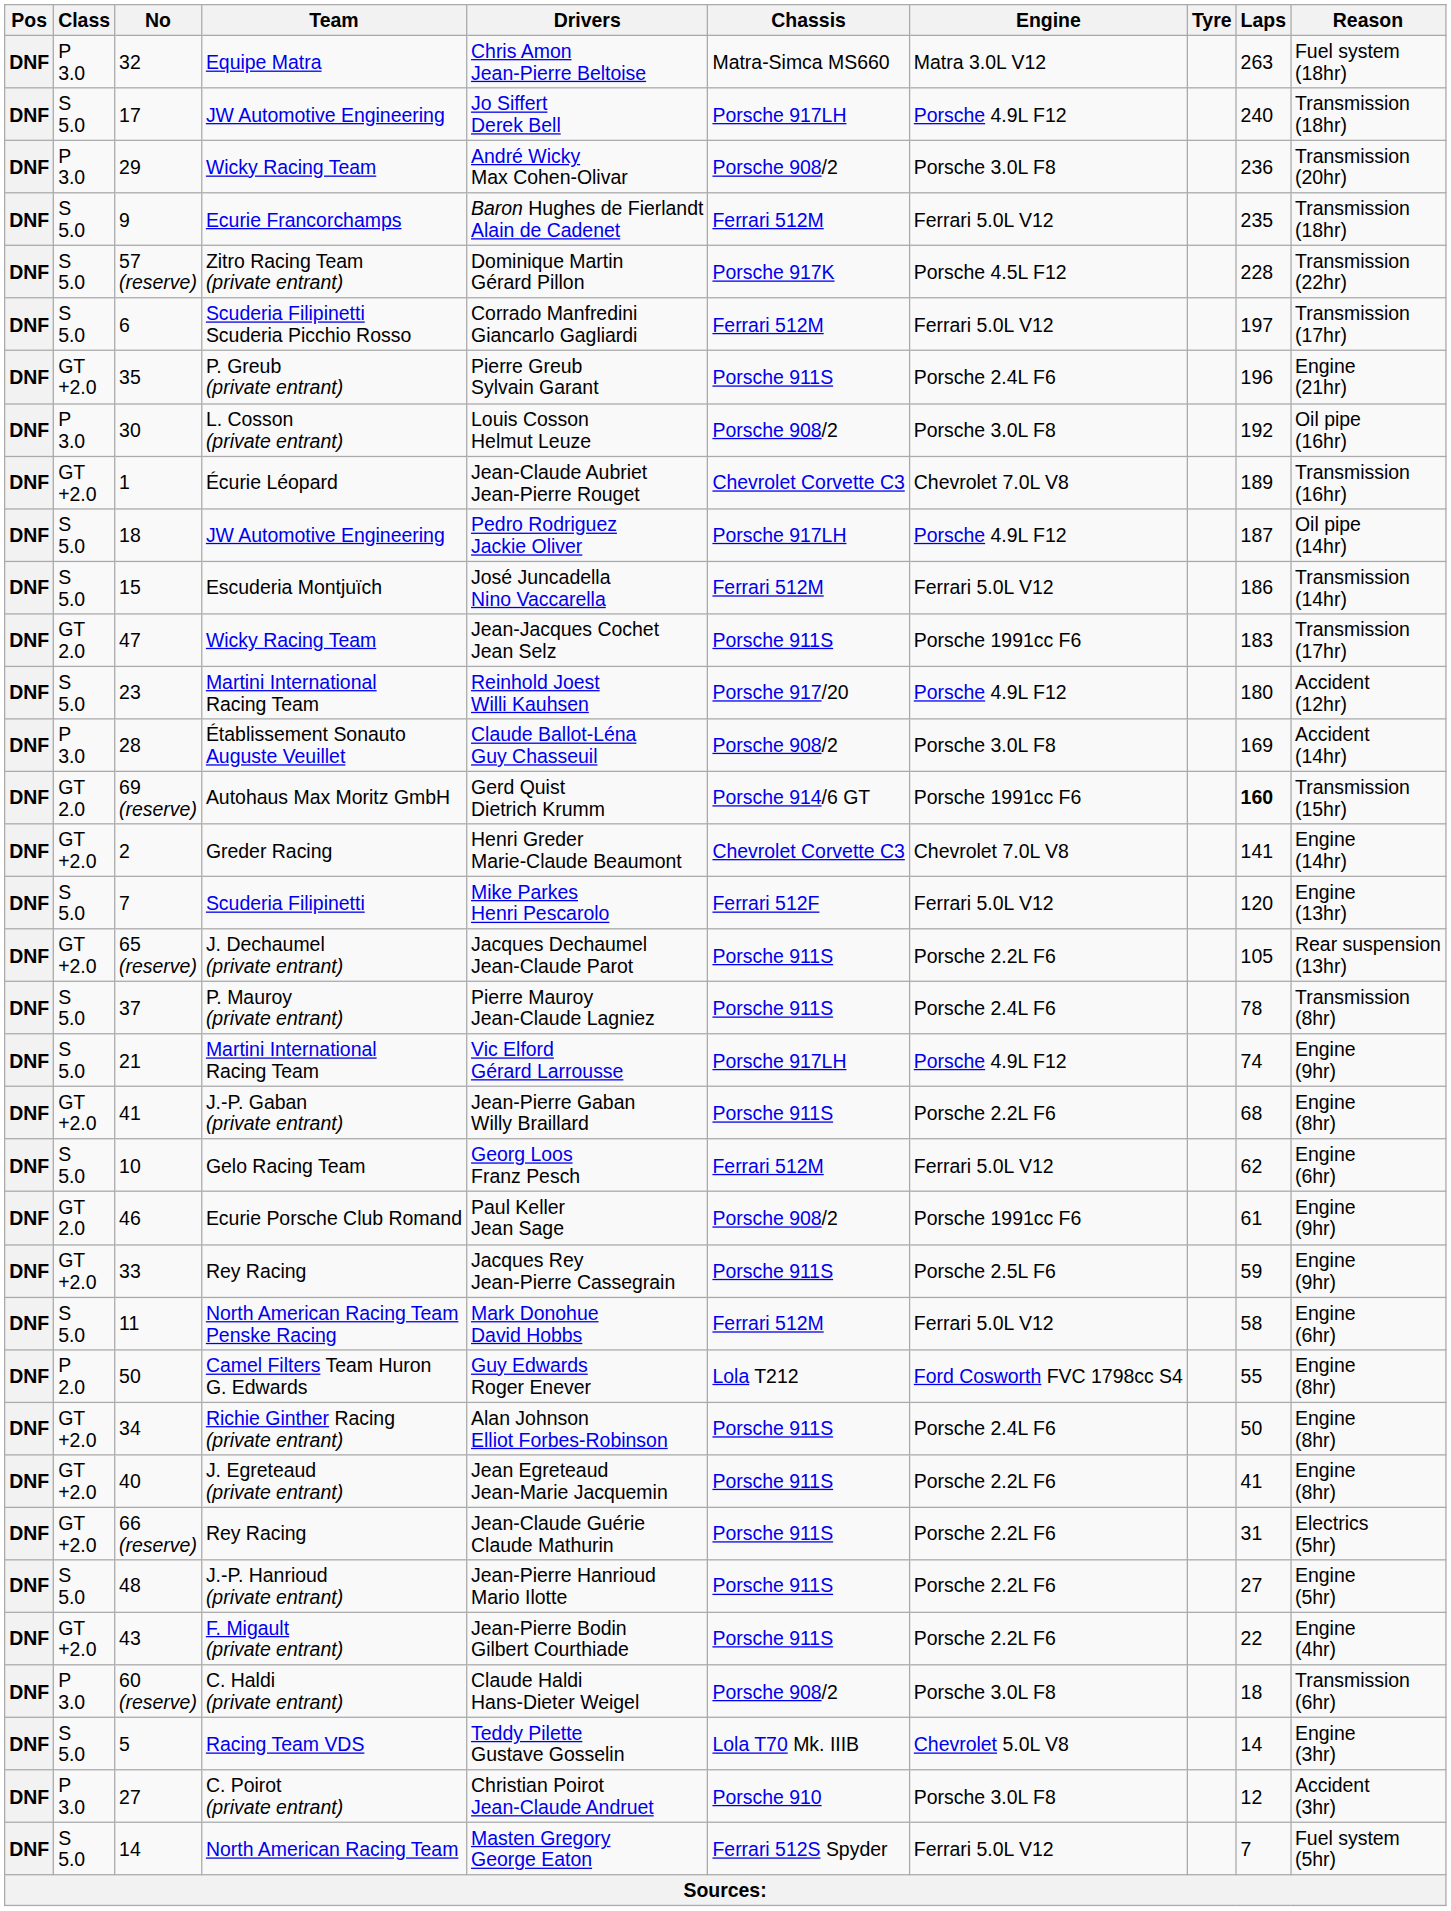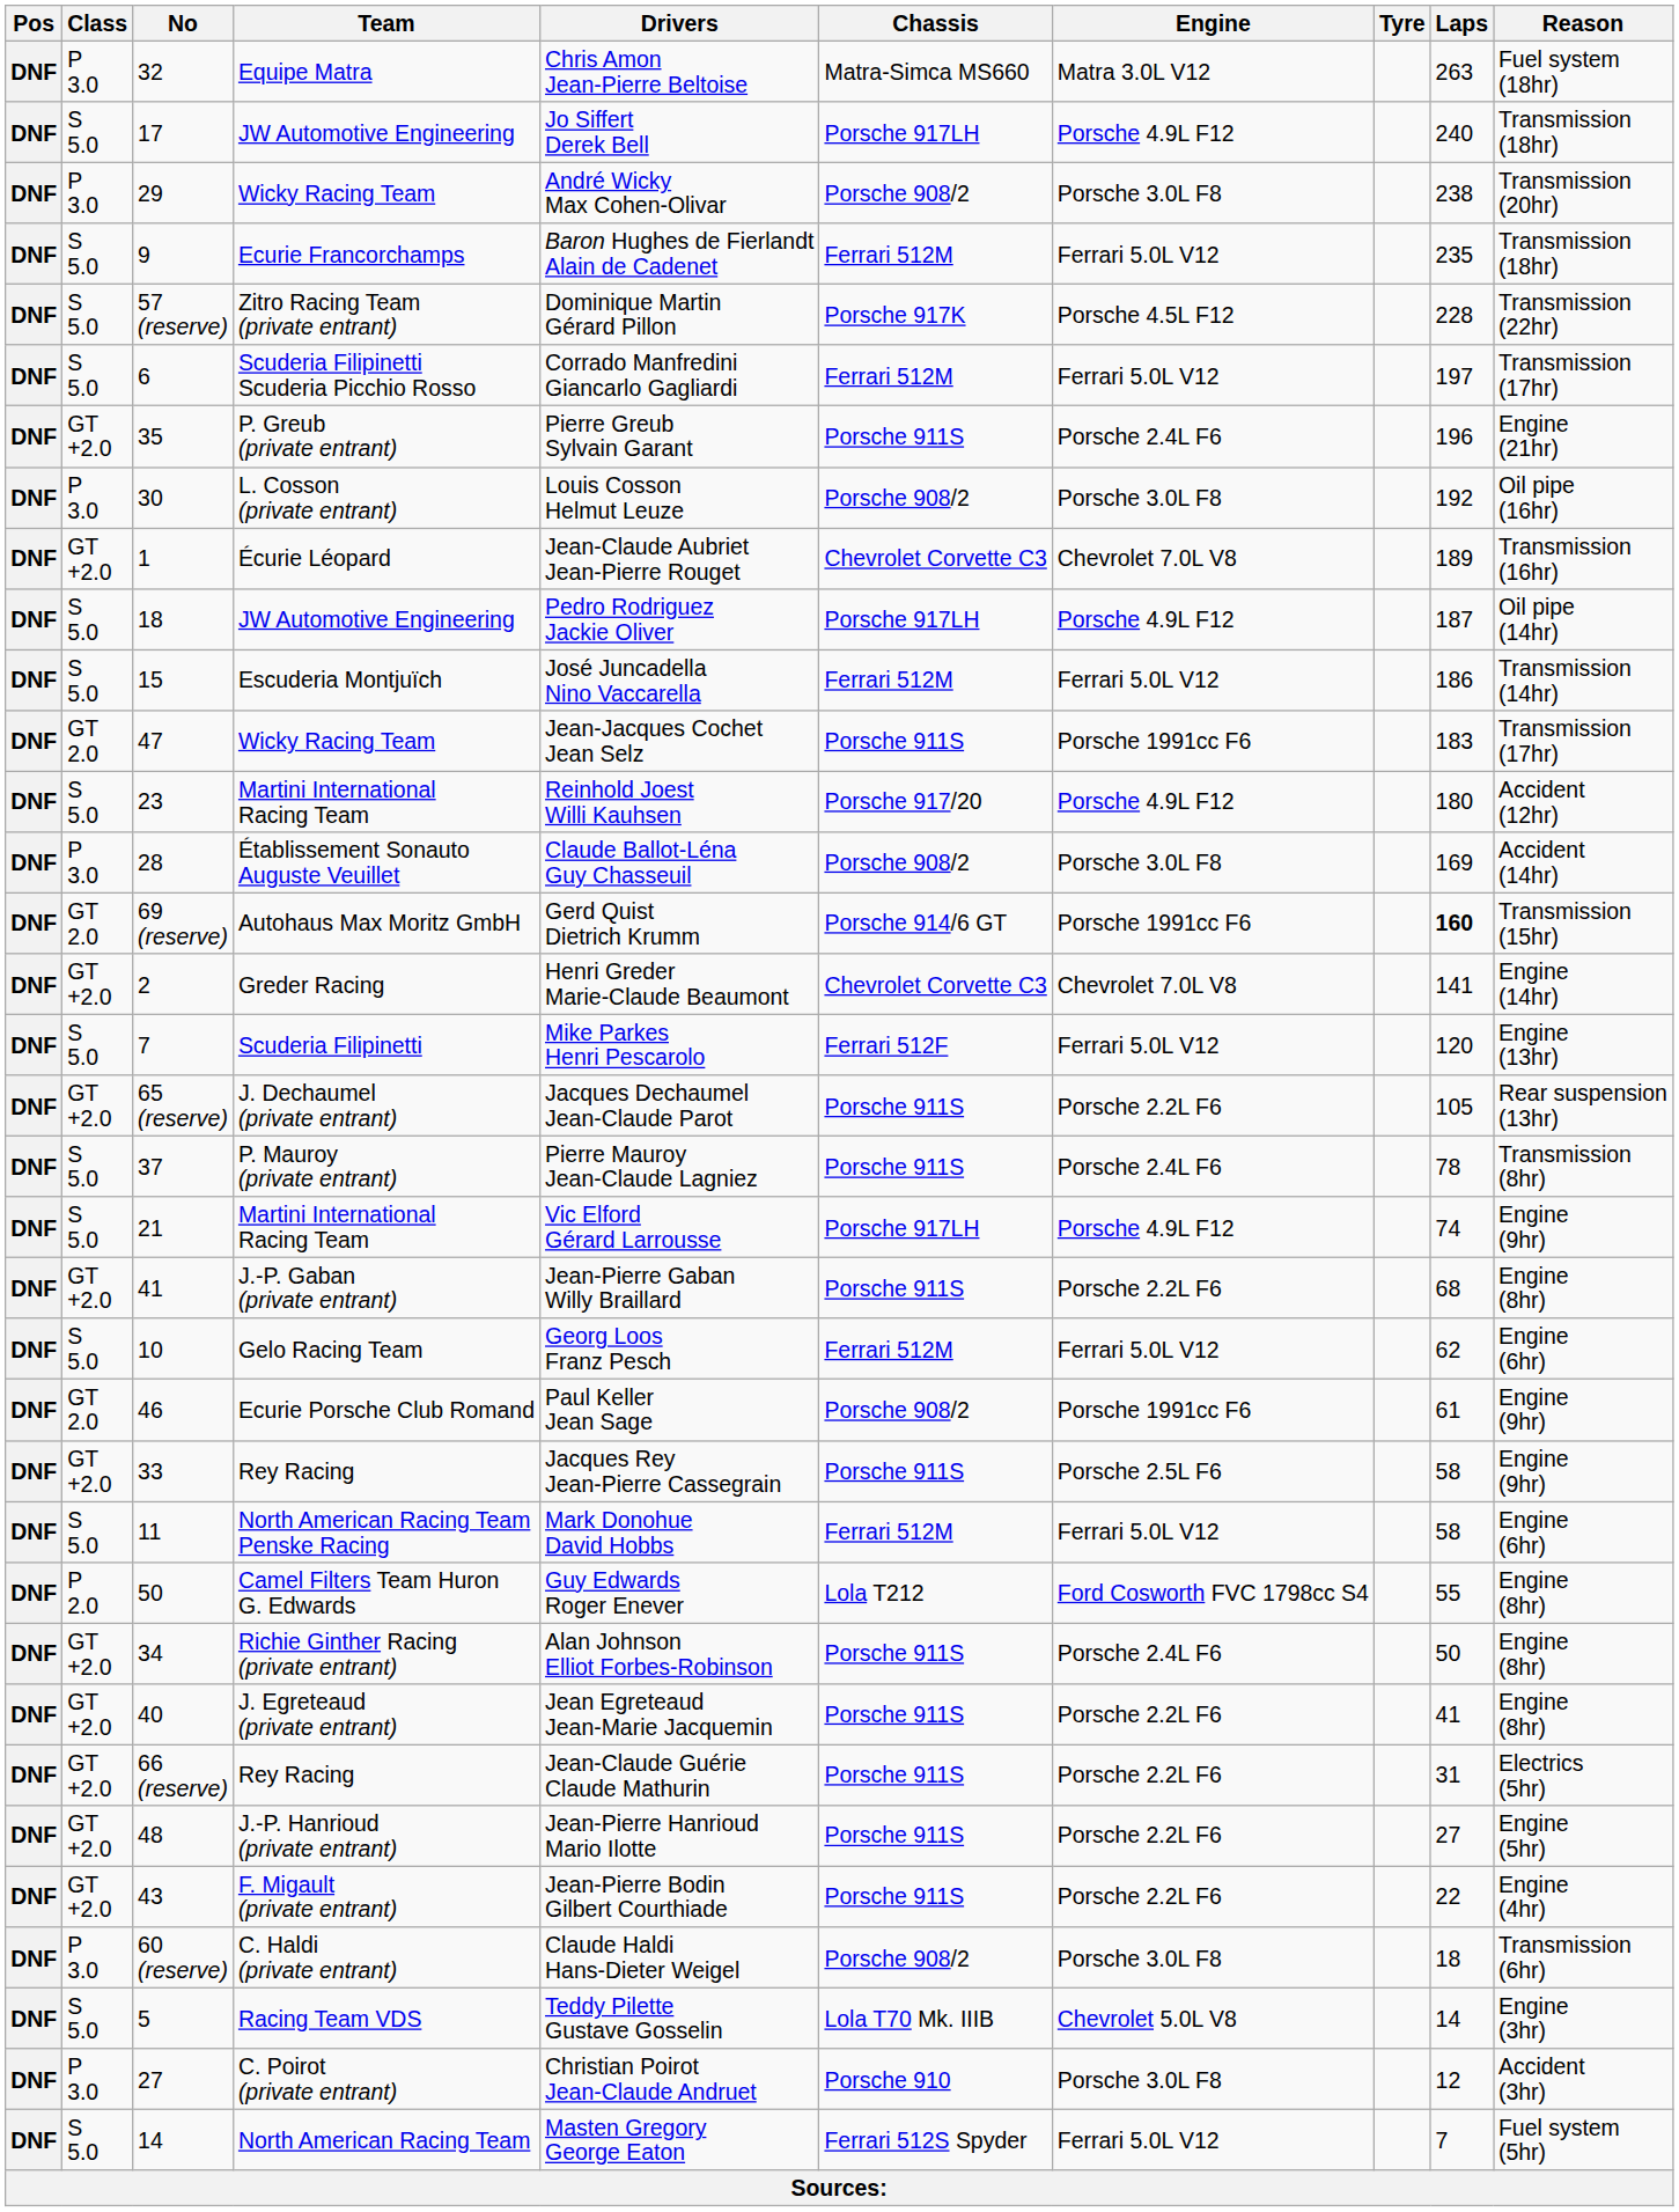29 | Laps: 236 -> 238
33 | Laps: 59 -> 58
48 | Class: S 5.0 -> GT +2.0
